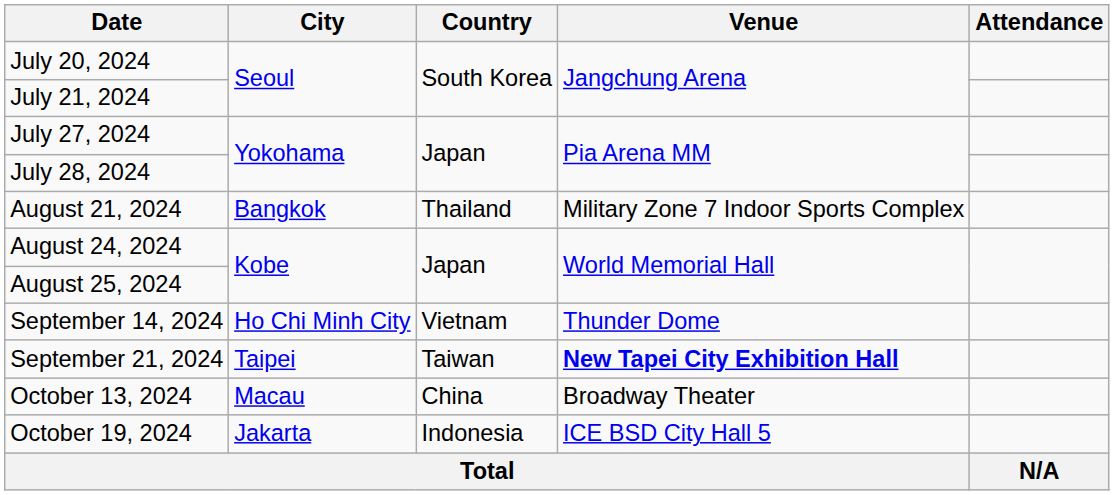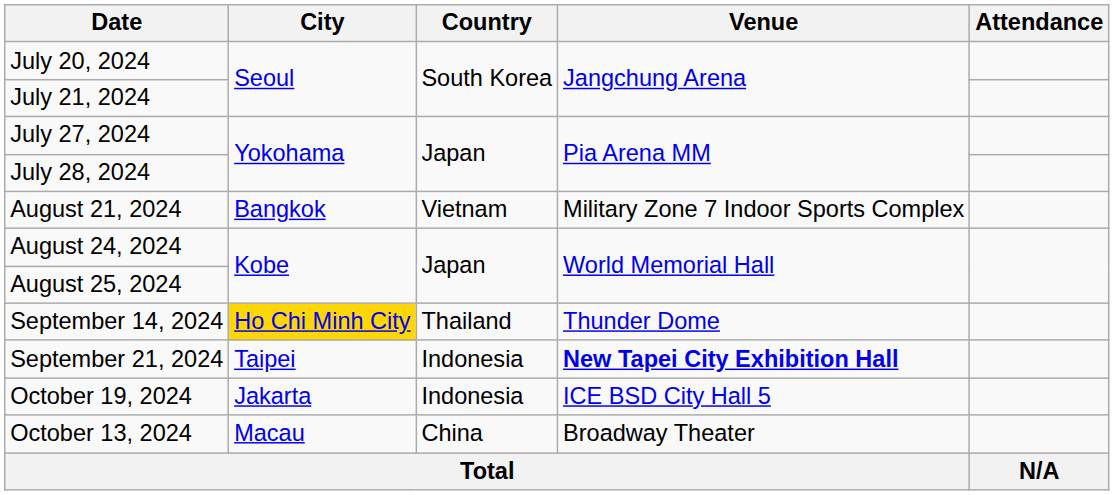August 21, 2024 | Country: Thailand -> Vietnam
September 14, 2024 | City: no background -> gold background
September 14, 2024 | Country: Vietnam -> Thailand
September 21, 2024 | Country: Taiwan -> Indonesia
rows swapped: October 13, 2024 <-> October 19, 2024
